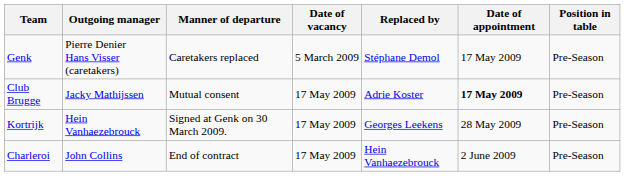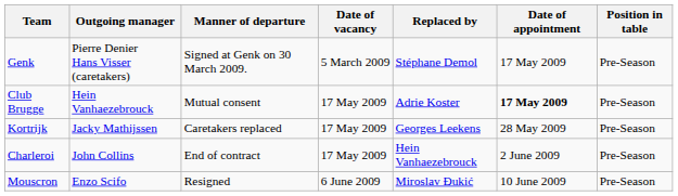Genk | Manner of departure: Caretakers replaced -> Signed at Genk on 30 March 2009.
Club Brugge | Outgoing manager: Jacky Mathijssen -> Hein Vanhaezebrouck
Kortrijk | Outgoing manager: Hein Vanhaezebrouck -> Jacky Mathijssen
Kortrijk | Manner of departure: Signed at Genk on 30 March 2009. -> Caretakers replaced
+ row: Mouscron | Enzo Scifo | Resigned | 6 June 2009 | Miroslav Đukić | 10 June 2009 | Pre-Season
